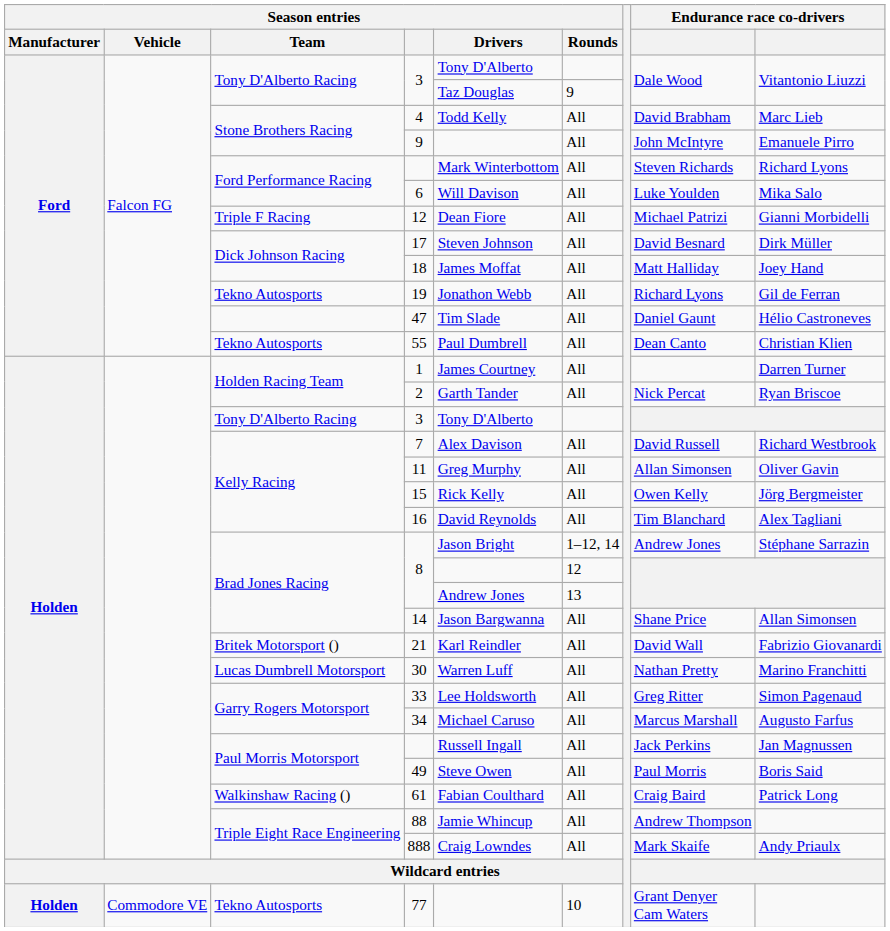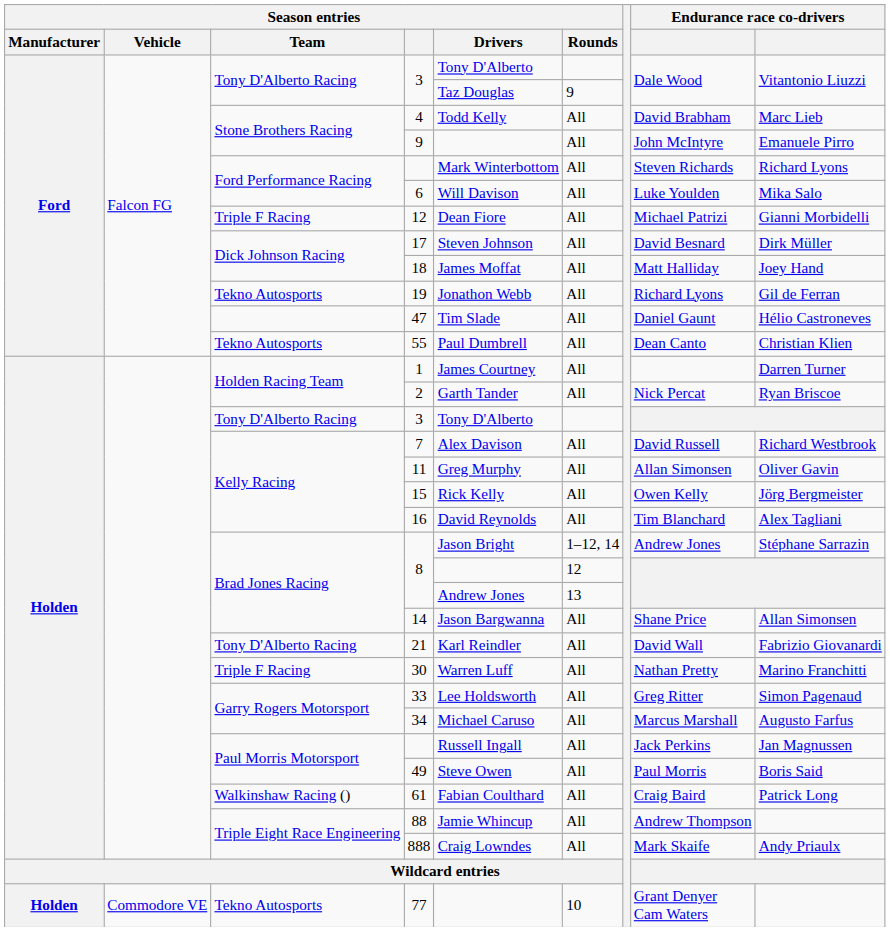21 | Season entries / Team: Britek Motorsport () -> Tony D'Alberto Racing
30 | Season entries / Team: Lucas Dumbrell Motorsport -> Triple F Racing
